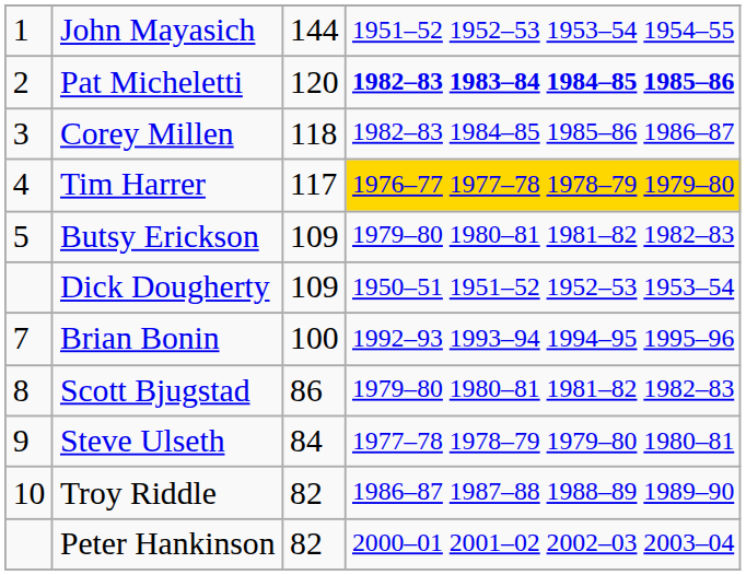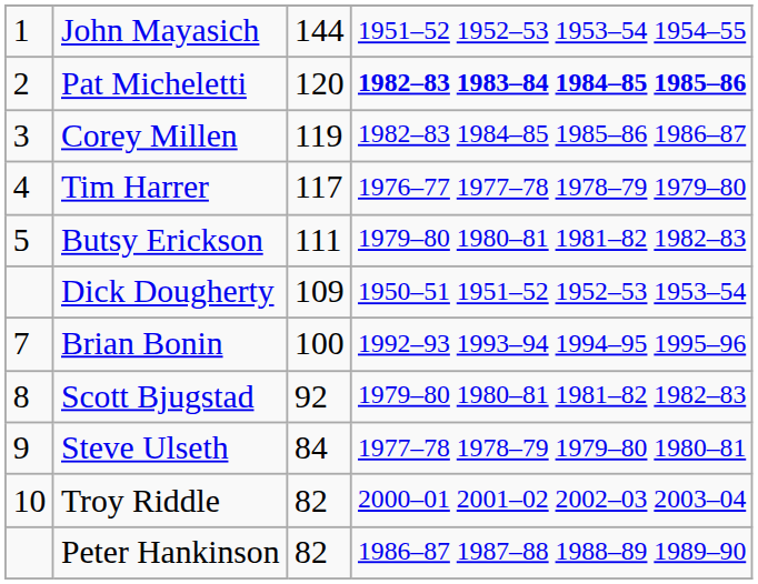Corey Millen | column 3: 118 -> 119
Tim Harrer | column 4: gold background -> no background
Butsy Erickson | column 3: 109 -> 111
Scott Bjugstad | column 3: 86 -> 92
Troy Riddle | column 4: 1986–87 1987–88 1988–89 1989–90 -> 2000–01 2001–02 2002–03 2003–04
Peter Hankinson | column 4: 2000–01 2001–02 2002–03 2003–04 -> 1986–87 1987–88 1988–89 1989–90
